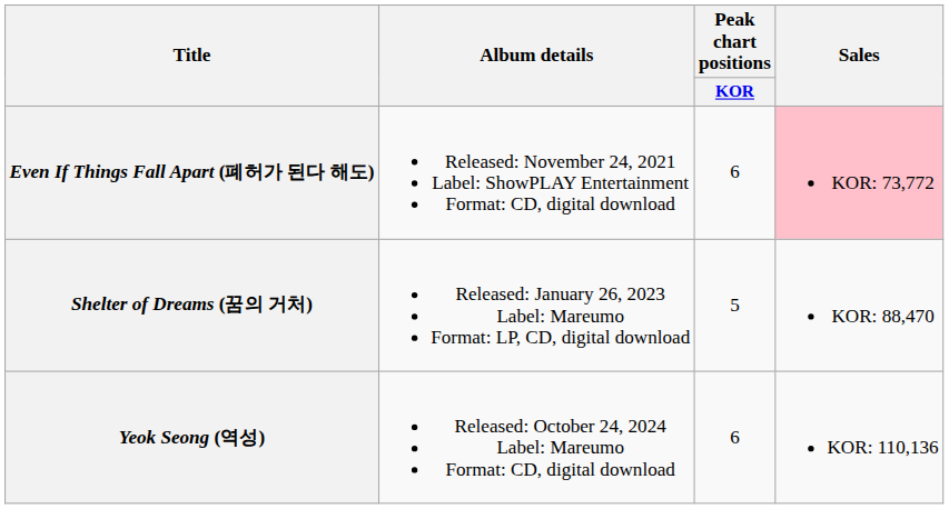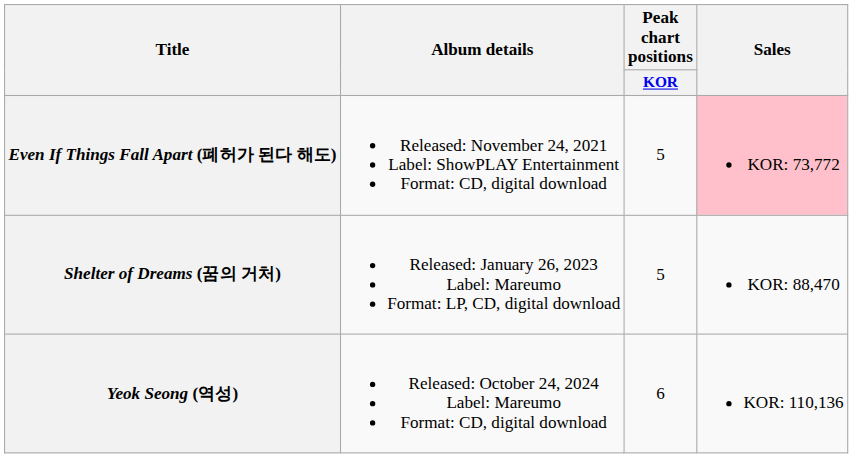Even If Things Fall Apart (폐허가 된다 해도) | Peak chart positions / KOR: 6 -> 5
